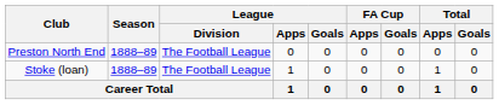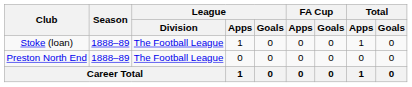rows swapped: Preston North End <-> Stoke (loan)
